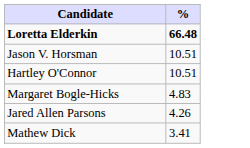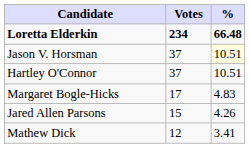+ column: Votes | 234 | 37 | 37 | 17 | 15 | 12
Jason V. Horsman | %: no background -> lightyellow background
